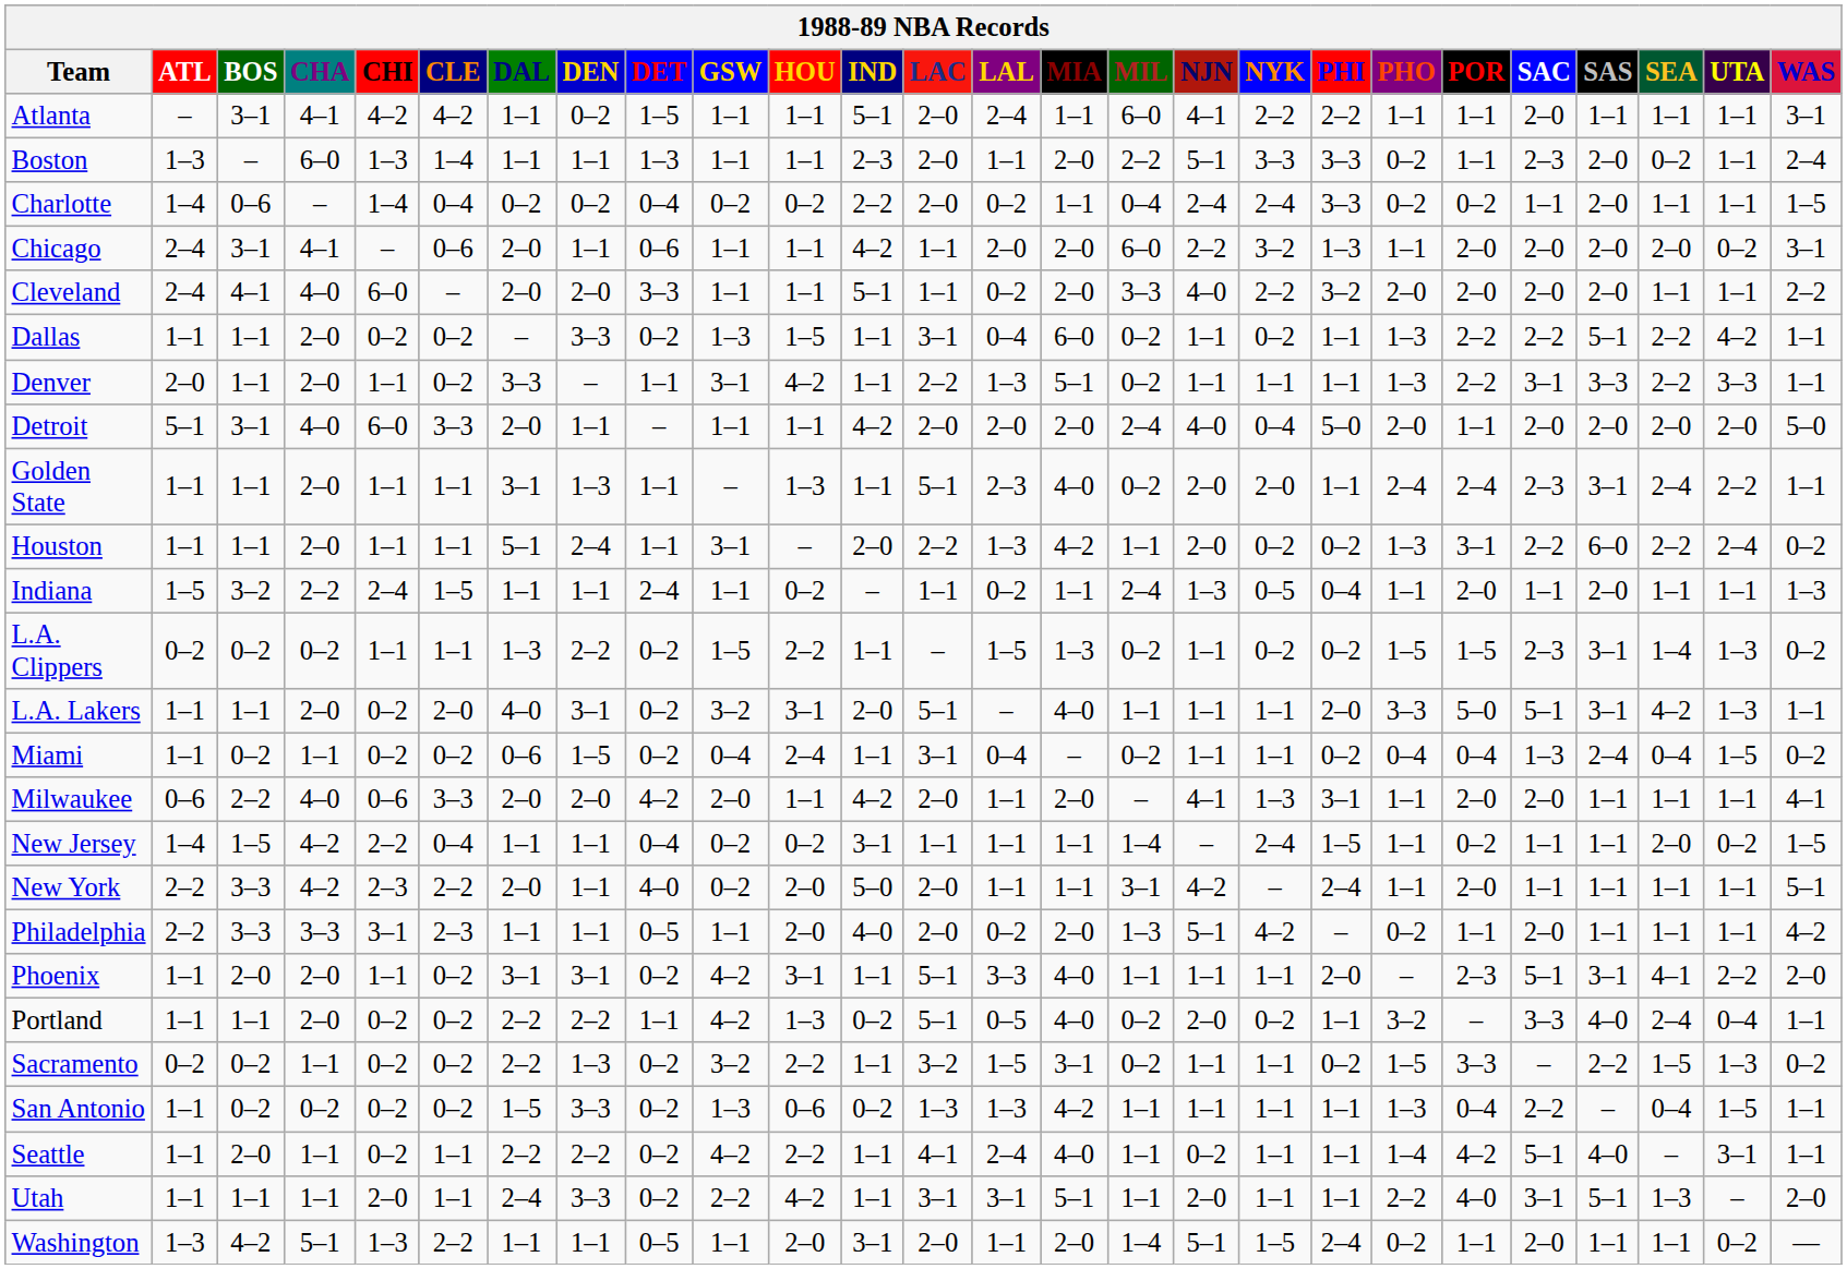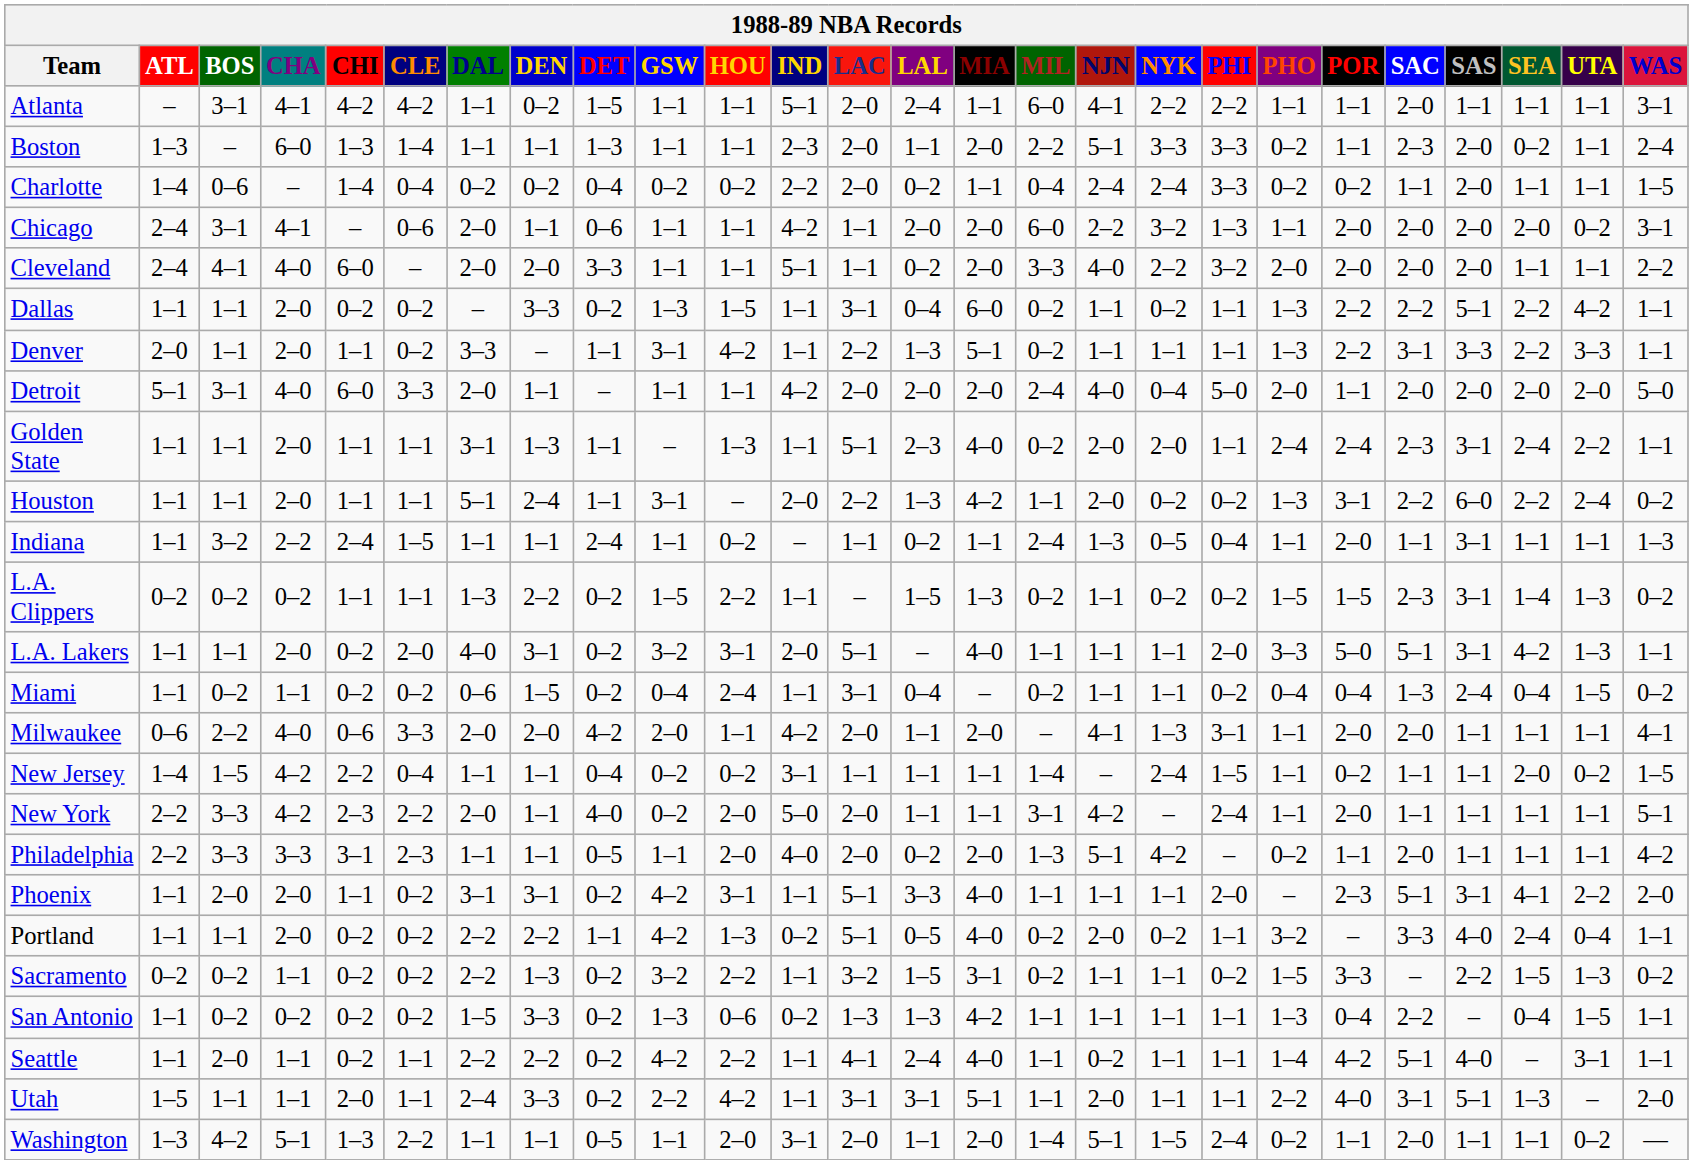Indiana | ATL: 1–5 -> 1–1
Indiana | SAS: 2–0 -> 3–1
Utah | ATL: 1–1 -> 1–5
